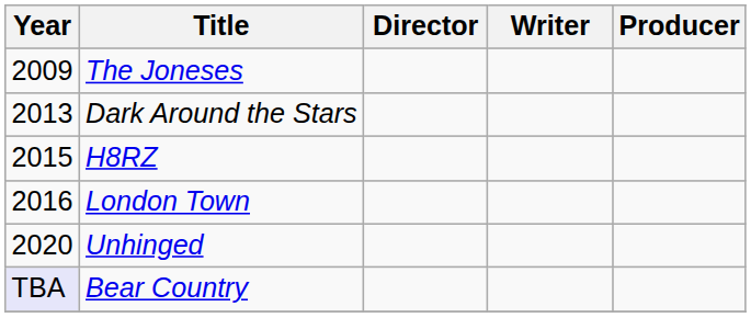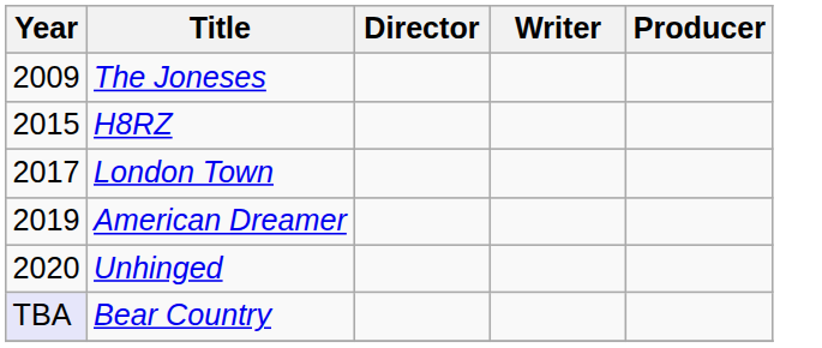- row: 2013 | Dark Around the Stars
London Town | Year: 2016 -> 2017
+ row: 2019 | American Dreamer
